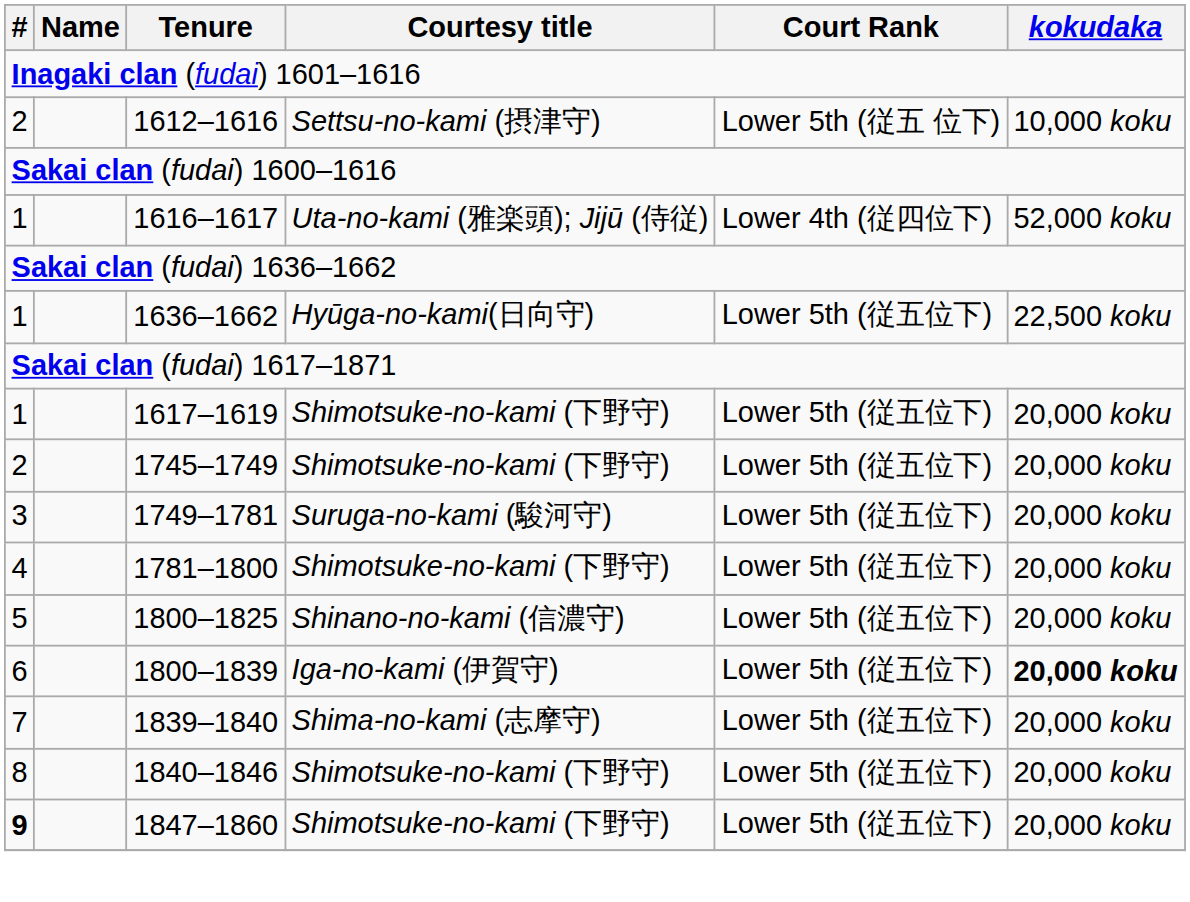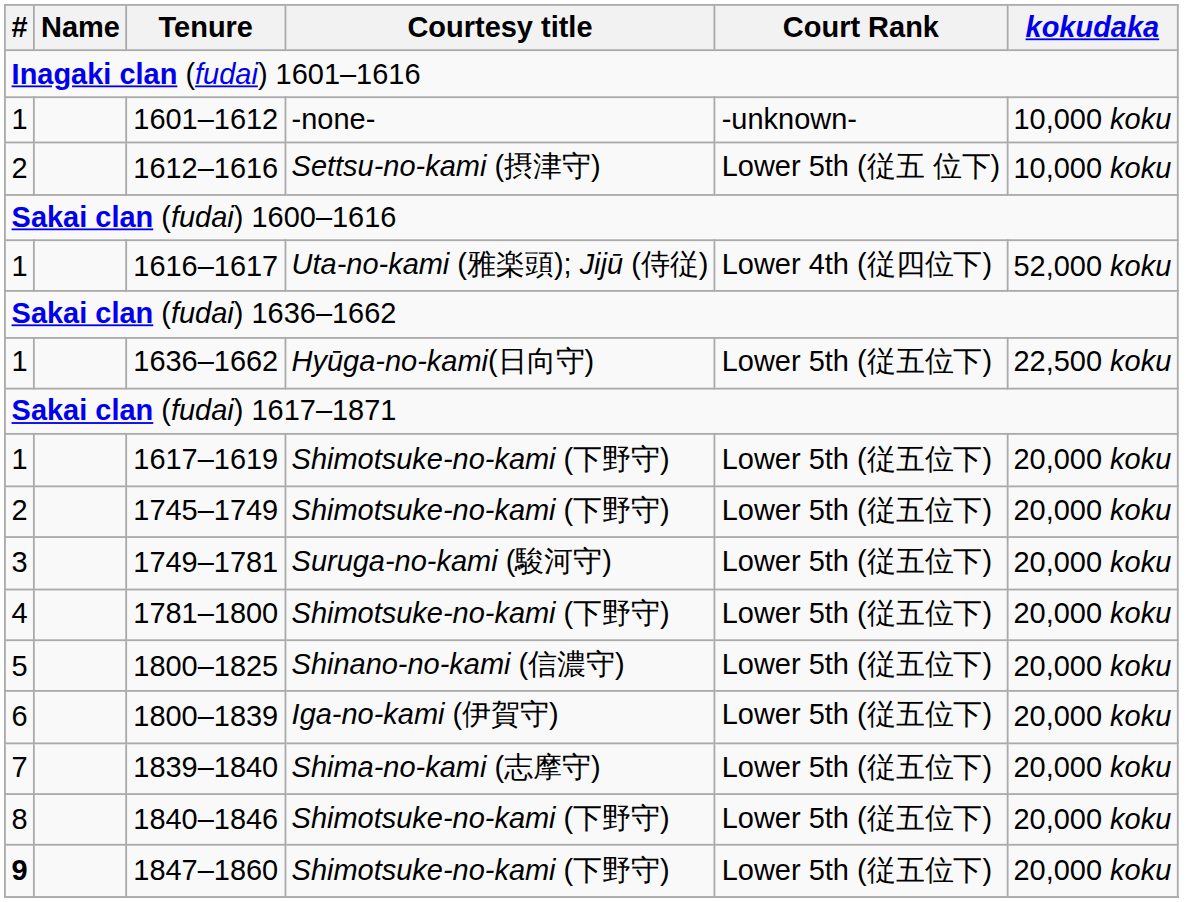+ row: 1 | 1601–1612 | -none- | -unknown- | 10,000 koku
1800–1839 | kokudaka: bold -> normal
